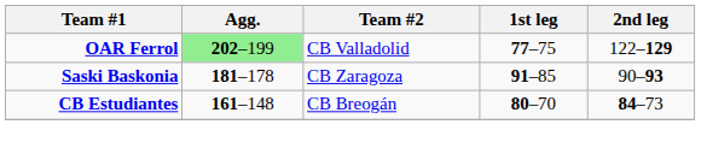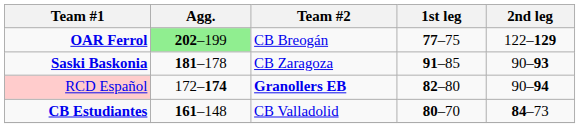OAR Ferrol | Team #2: CB Valladolid -> CB Breogán
+ row: RCD Español | 172–174 | Granollers EB | 82–80 | 90–94
CB Estudiantes | Team #2: CB Breogán -> CB Valladolid
